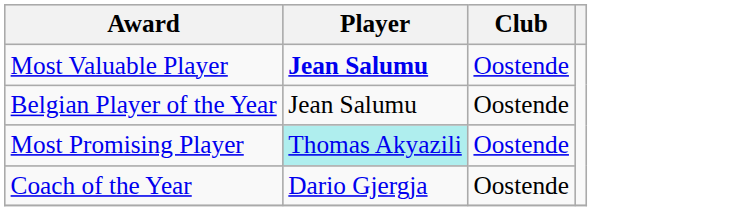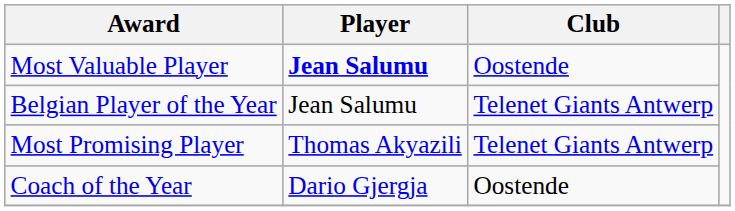Belgian Player of the Year | Club: Oostende -> Telenet Giants Antwerp
Most Promising Player | Player: paleturquoise background -> no background
Most Promising Player | Club: Oostende -> Telenet Giants Antwerp
